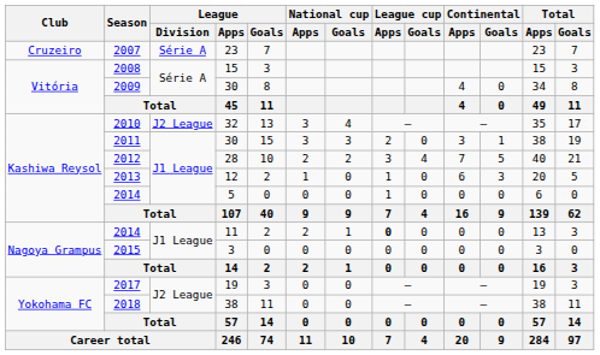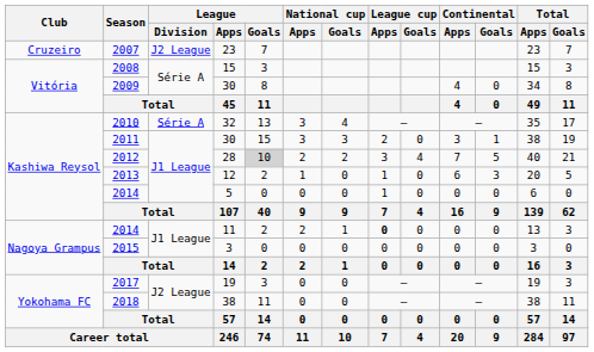2007 | League / Division: Série A -> J2 League
2010 | League / Division: J2 League -> Série A
2012 | League / Goals: no background -> lightgrey background
